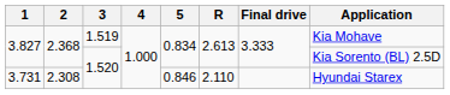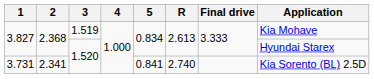3.827 / 1.520 | Application: Kia Sorento (BL) 2.5D -> Hyundai Starex
3.731 | 2: 2.308 -> 2.341
3.731 | 5: 0.846 -> 0.841
3.731 | R: 2.110 -> 2.740
3.731 | Application: Hyundai Starex -> Kia Sorento (BL) 2.5D
